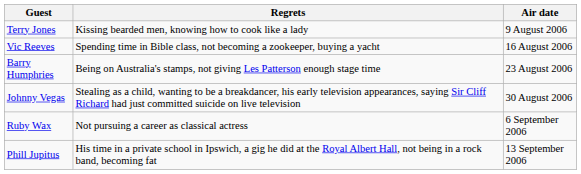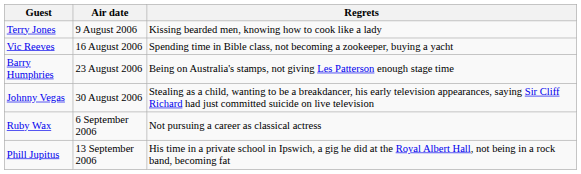columns swapped: Air date <-> Regrets
